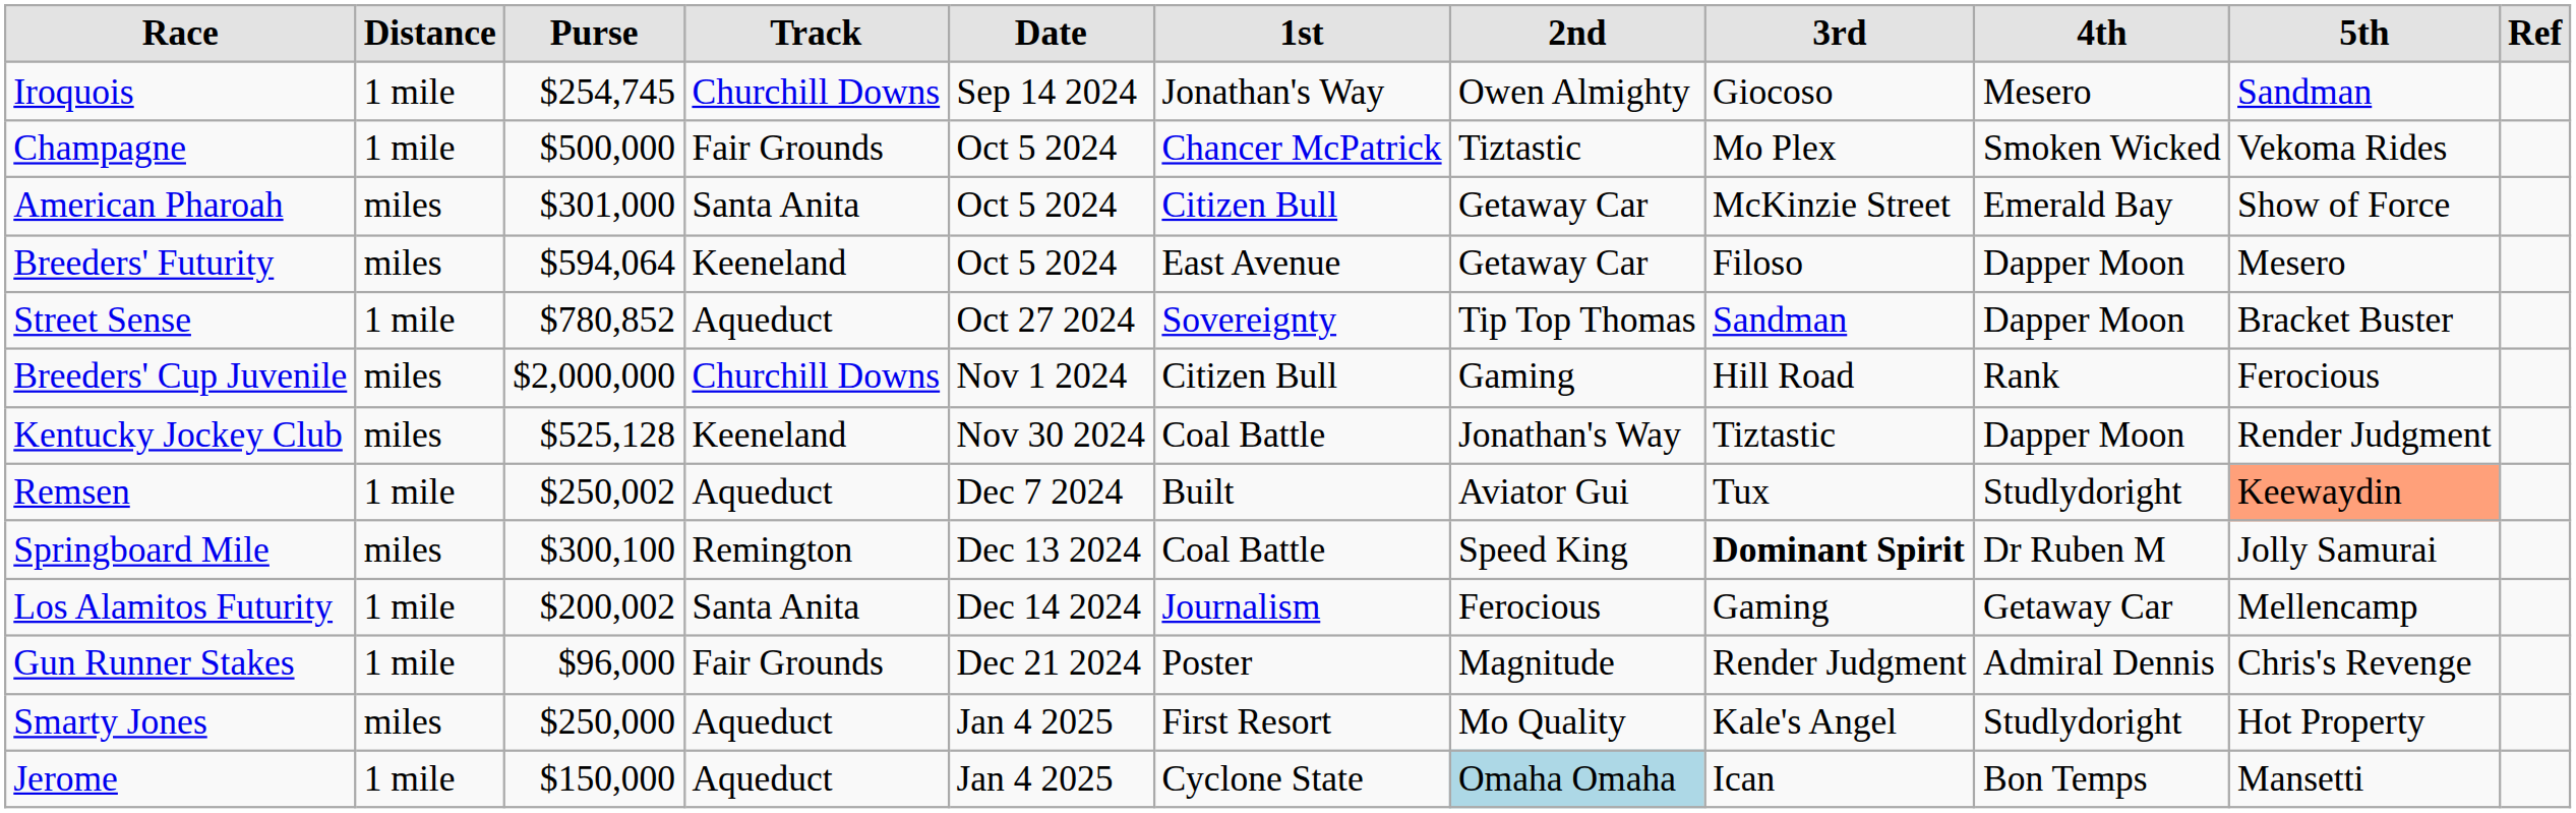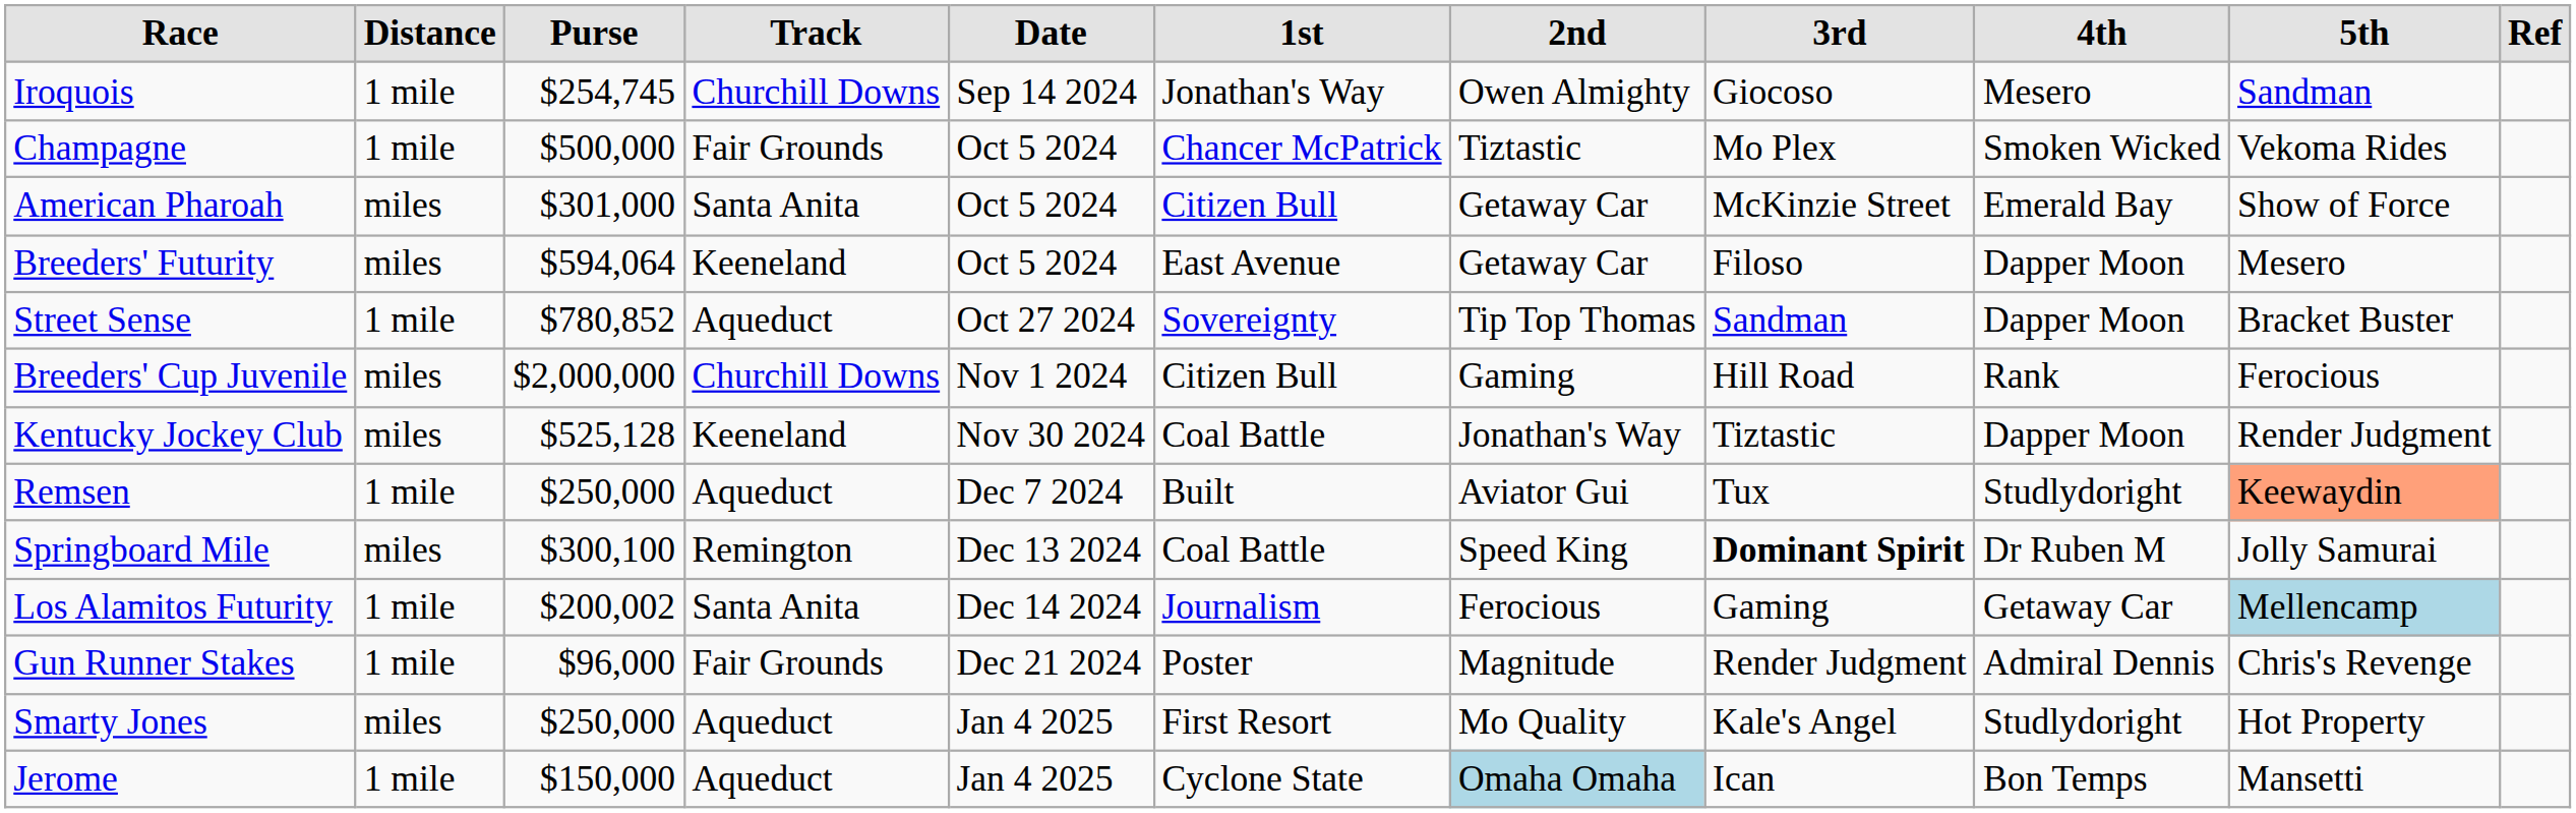Remsen | Purse: $250,002 -> $250,000
Los Alamitos Futurity | 5th: no background -> lightblue background
